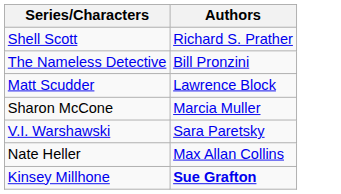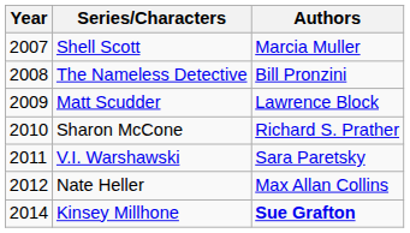+ column: Year | 2007 | 2008 | 2009 | 2010 | 2011 | 2012 | 2014
Shell Scott | Authors: Richard S. Prather -> Marcia Muller
Sharon McCone | Authors: Marcia Muller -> Richard S. Prather
